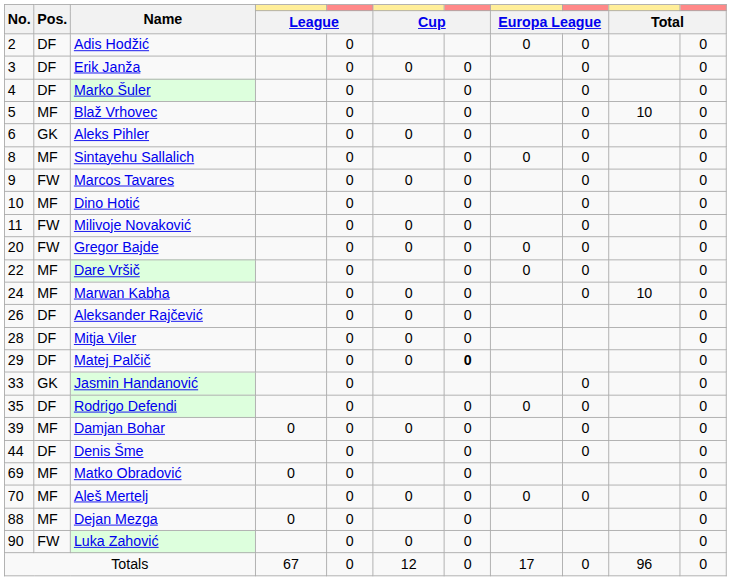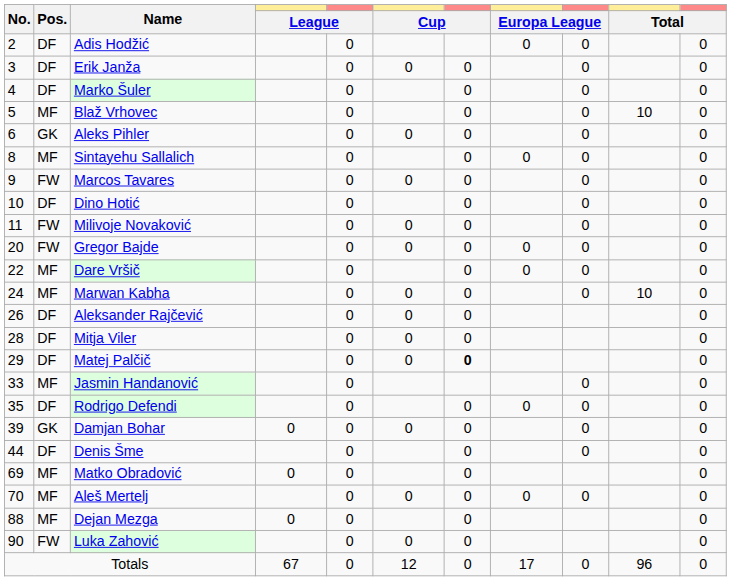Dino Hotić | Pos.: MF -> DF
Jasmin Handanović | Pos.: GK -> MF
Damjan Bohar | Pos.: MF -> GK
